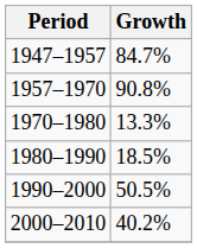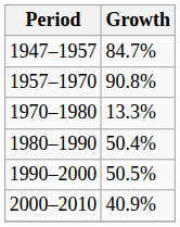1980–1990 | Growth: 18.5% -> 50.4%
2000–2010 | Growth: 40.2% -> 40.9%
